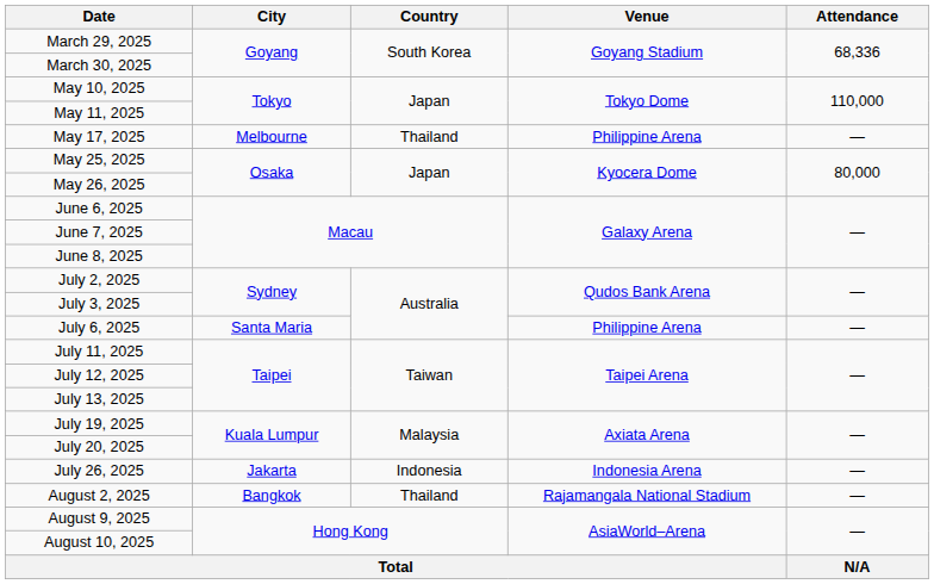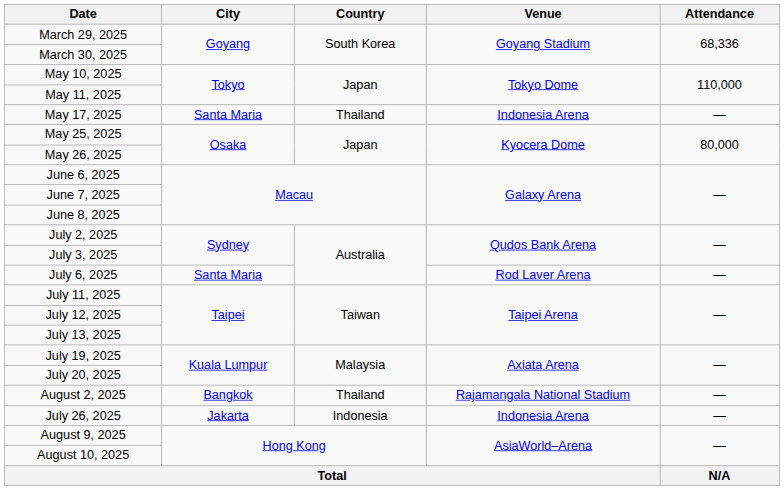May 17, 2025 | City: Melbourne -> Santa Maria
May 17, 2025 | Venue: Philippine Arena -> Indonesia Arena
July 6, 2025 | Venue: Philippine Arena -> Rod Laver Arena
rows swapped: July 26, 2025 <-> August 2, 2025
